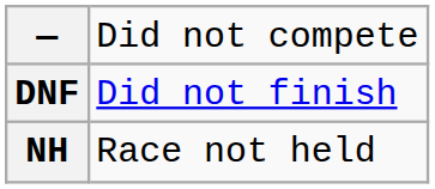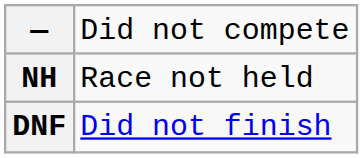rows swapped: NH <-> DNF
